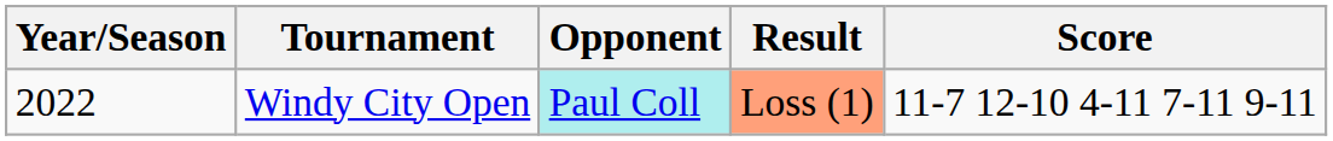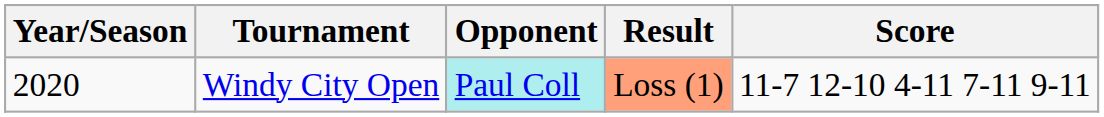Windy City Open | Year/Season: 2022 -> 2020
